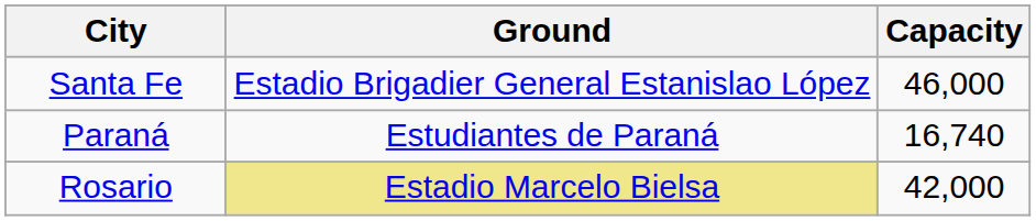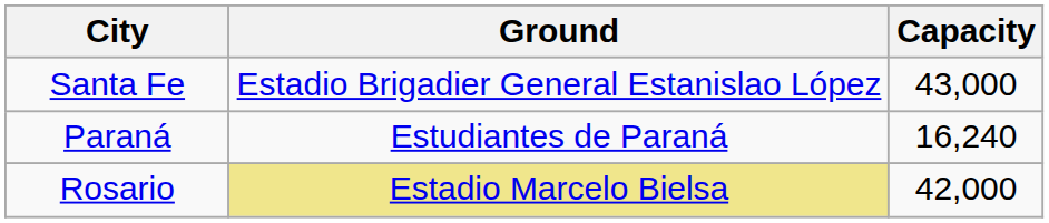Santa Fe | Capacity: 46,000 -> 43,000
Paraná | Capacity: 16,740 -> 16,240
